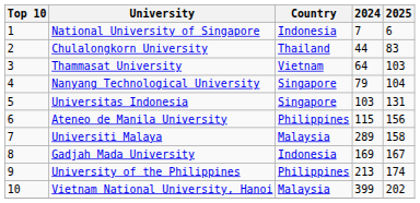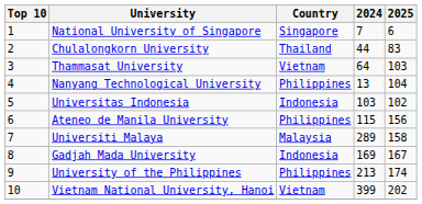National University of Singapore | Country: Indonesia -> Singapore
Nanyang Technological University | Country: Singapore -> Philippines
Nanyang Technological University | 2024: 79 -> 13
Universitas Indonesia | Country: Singapore -> Indonesia
Universitas Indonesia | 2025: 131 -> 102
Vietnam National University, Hanoi | Country: Malaysia -> Vietnam
